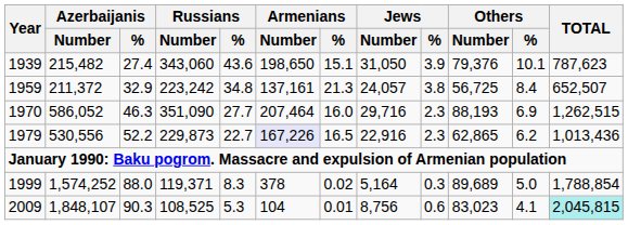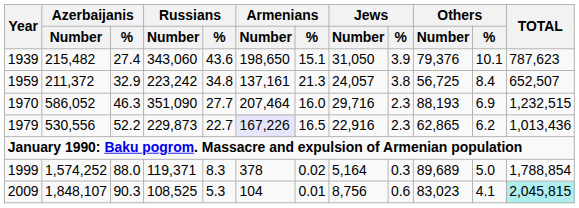1970 | TOTAL: 1,262,515 -> 1,232,515
